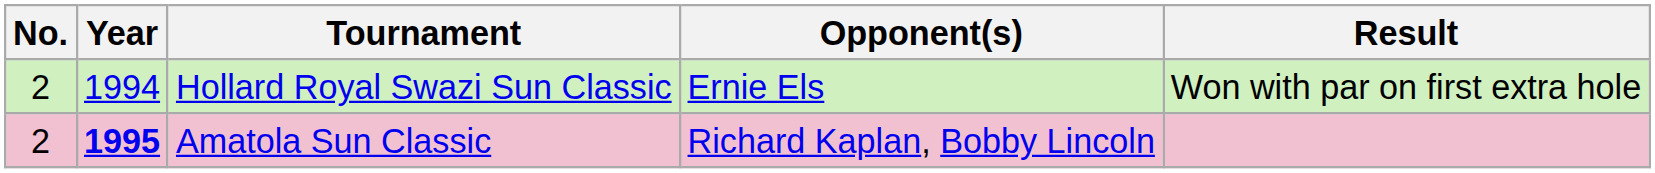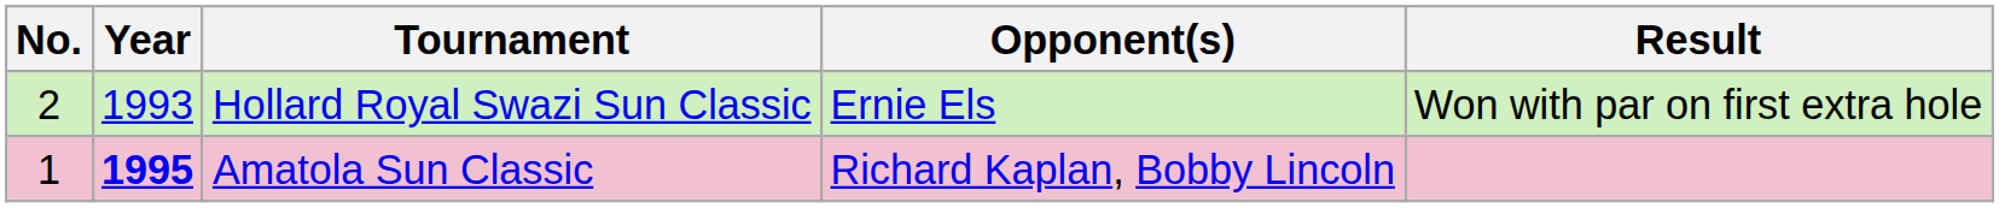Hollard Royal Swazi Sun Classic | Year: 1994 -> 1993
Amatola Sun Classic | No.: 2 -> 1
